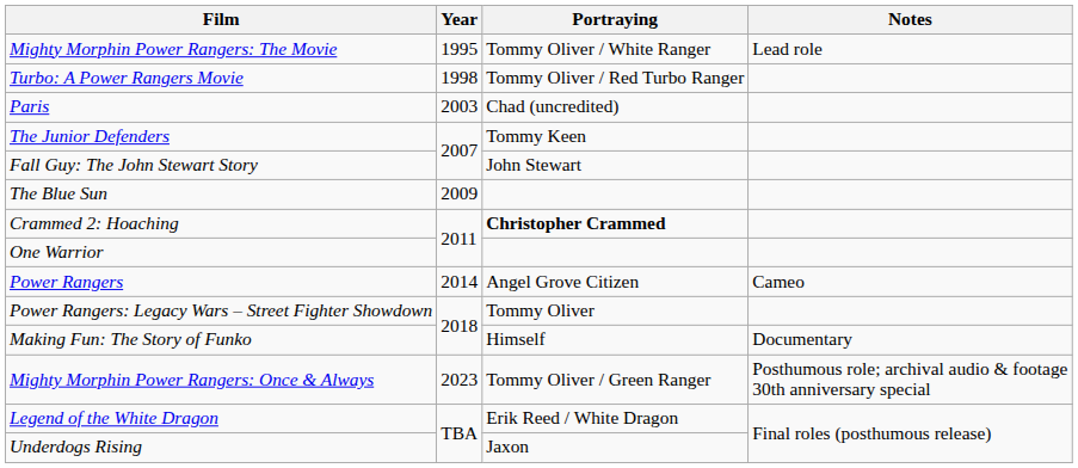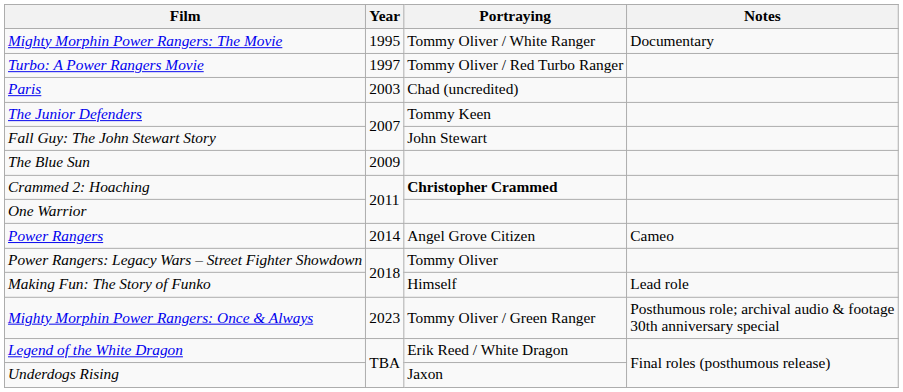Mighty Morphin Power Rangers: The Movie | Notes: Lead role -> Documentary
Turbo: A Power Rangers Movie | Year: 1998 -> 1997
Making Fun: The Story of Funko | Notes: Documentary -> Lead role
